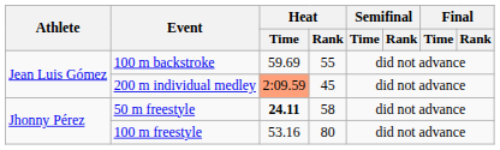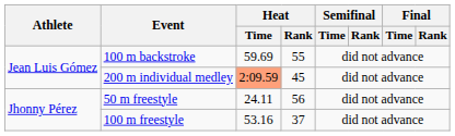50 m freestyle | Heat / Time: bold -> normal
50 m freestyle | Heat / Rank: 58 -> 56
100 m freestyle | Heat / Rank: 80 -> 37
